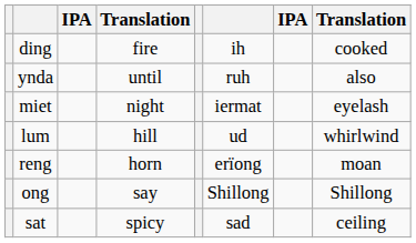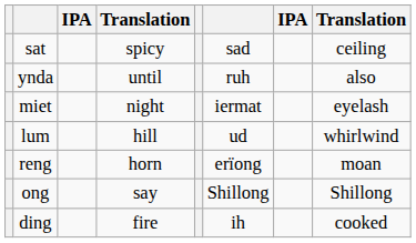rows swapped: ding <-> sat
